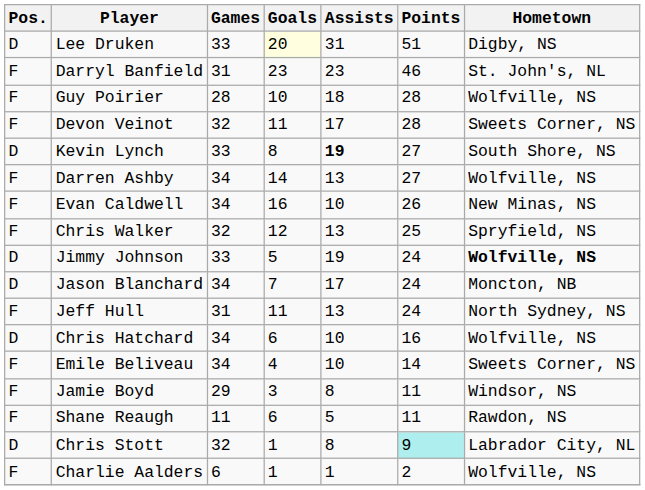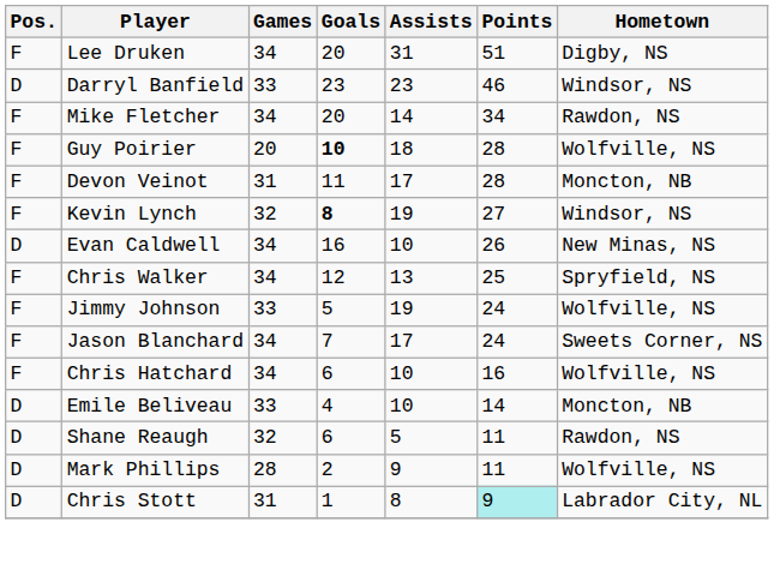Lee Druken | Pos.: D -> F
Lee Druken | Games: 33 -> 34
Lee Druken | Goals: lightyellow background -> no background
Darryl Banfield | Pos.: F -> D
Darryl Banfield | Games: 31 -> 33
Darryl Banfield | Hometown: St. John's, NL -> Windsor, NS
+ row: F | Mike Fletcher | 34 | 20 | 14 | 34 | Rawdon, NS
Guy Poirier | Games: 28 -> 20
Guy Poirier | Goals: normal -> bold
Devon Veinot | Games: 32 -> 31
Devon Veinot | Hometown: Sweets Corner, NS -> Moncton, NB
Kevin Lynch | Pos.: D -> F
Kevin Lynch | Games: 33 -> 32
Kevin Lynch | Goals: normal -> bold
Kevin Lynch | Assists: bold -> normal
Kevin Lynch | Hometown: South Shore, NS -> Windsor, NS
- row: F | Darren Ashby | 34 | 14 | 13 | 27 | Wolfville, NS
Evan Caldwell | Pos.: F -> D
Chris Walker | Games: 32 -> 34
Jimmy Johnson | Pos.: D -> F
Jimmy Johnson | Hometown: bold -> normal
Jason Blanchard | Pos.: D -> F
Jason Blanchard | Hometown: Moncton, NB -> Sweets Corner, NS
- row: F | Jeff Hull | 31 | 11 | 13 | 24 | North Sydney, NS
Chris Hatchard | Pos.: D -> F
Emile Beliveau | Pos.: F -> D
Emile Beliveau | Games: 34 -> 33
Emile Beliveau | Hometown: Sweets Corner, NS -> Moncton, NB
- row: F | Jamie Boyd | 29 | 3 | 8 | 11 | Windsor, NS
Shane Reaugh | Pos.: F -> D
Shane Reaugh | Games: 11 -> 32
+ row: D | Mark Phillips | 28 | 2 | 9 | 11 | Wolfville, NS
Chris Stott | Games: 32 -> 31
- row: F | Charlie Aalders | 6 | 1 | 1 | 2 | Wolfville, NS
